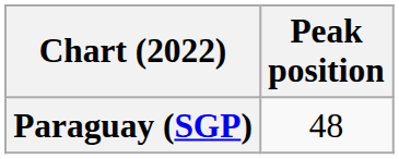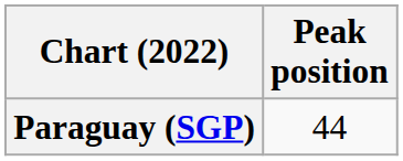Paraguay (SGP) | Peak position: 48 -> 44
